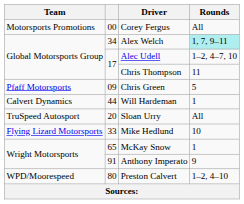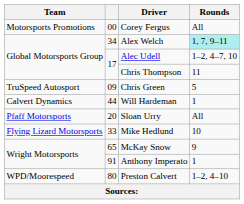Chris Green | Team: Pfaff Motorsports -> TruSpeed Autosport
Sloan Urry | Team: TruSpeed Autosport -> Pfaff Motorsports
McKay Snow | Rounds: 1 -> 9
Anthony Imperato | Rounds: 9 -> 1
